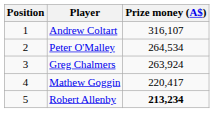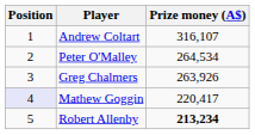Greg Chalmers | Prize money (A$): 263,924 -> 263,926
Mathew Goggin | Position: no background -> lavender background
